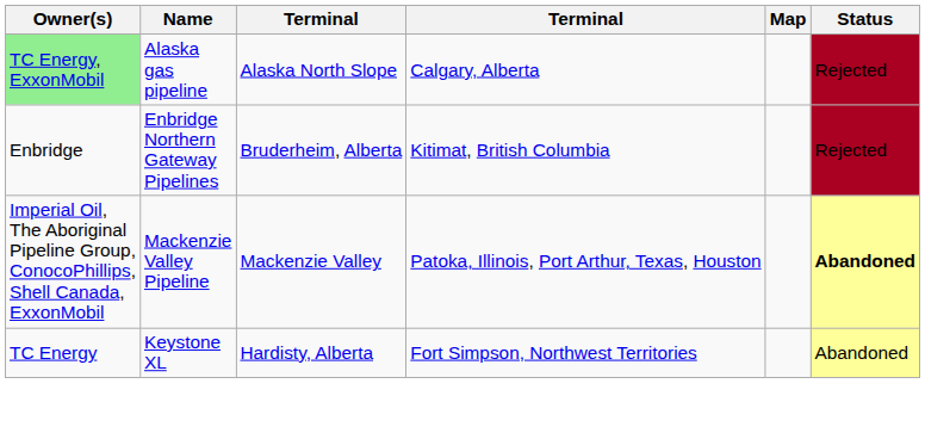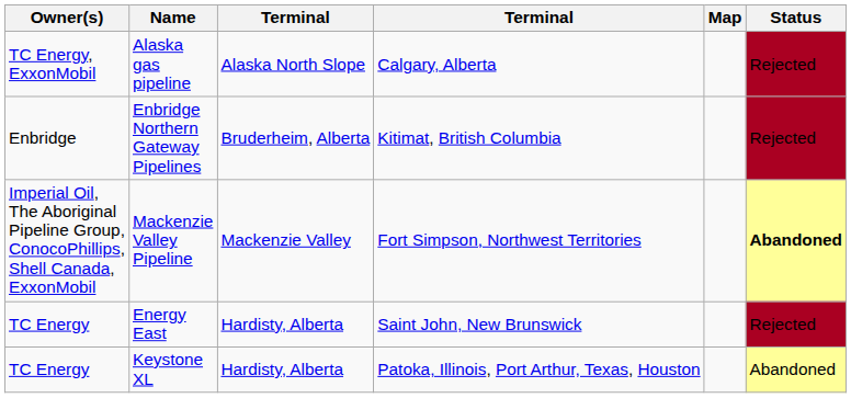Alaska gas pipeline | Owner(s): lightgreen background -> no background
Mackenzie Valley Pipeline | column 4: Patoka, Illinois, Port Arthur, Texas, Houston -> Fort Simpson, Northwest Territories
+ row: TC Energy | Energy East | Hardisty, Alberta | Saint John, New Brunswick | Rejected
Keystone XL | column 4: Fort Simpson, Northwest Territories -> Patoka, Illinois, Port Arthur, Texas, Houston
